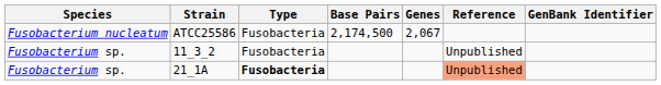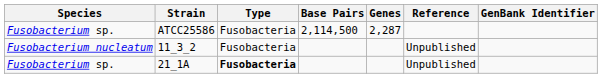ATCC25586 | Species: Fusobacterium nucleatum -> Fusobacterium sp.
ATCC25586 | Base Pairs: 2,174,500 -> 2,114,500
ATCC25586 | Genes: 2,067 -> 2,287
11_3_2 | Species: Fusobacterium sp. -> Fusobacterium nucleatum
21_1A | Reference: lightsalmon background -> no background
